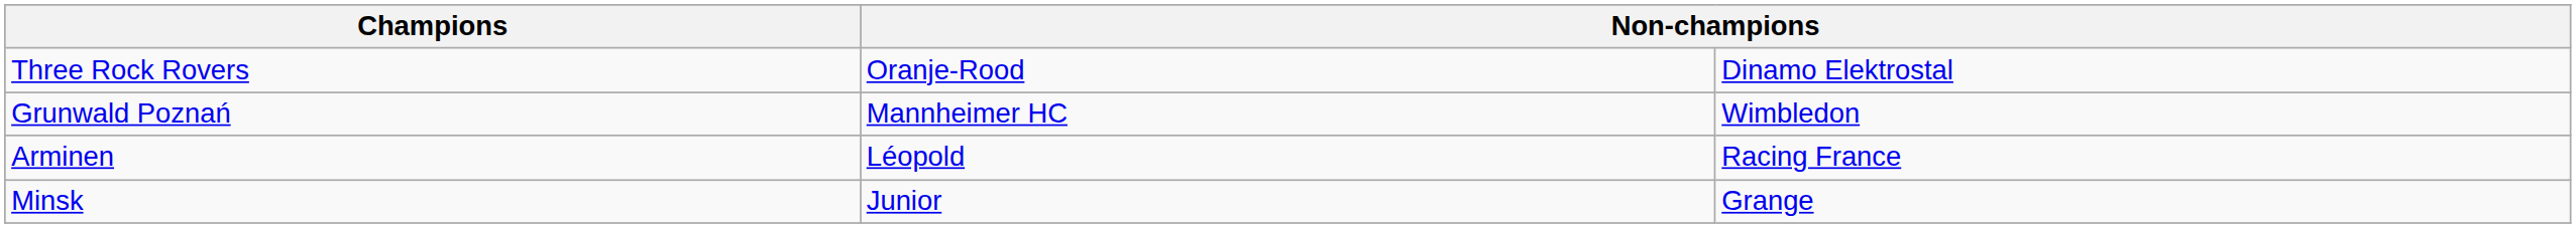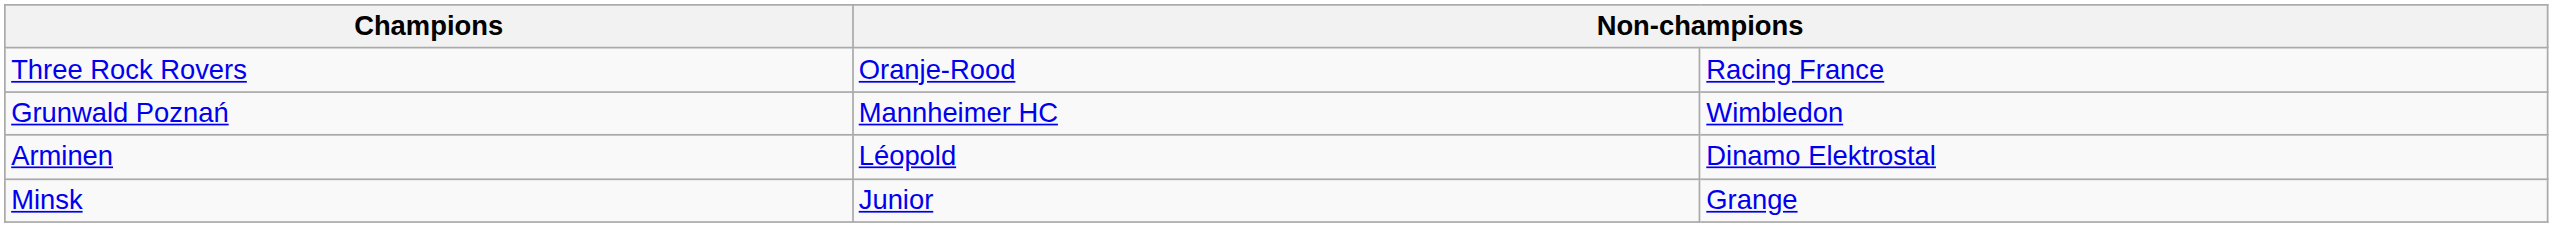Three Rock Rovers | column 3: Dinamo Elektrostal -> Racing France
Arminen | column 3: Racing France -> Dinamo Elektrostal
